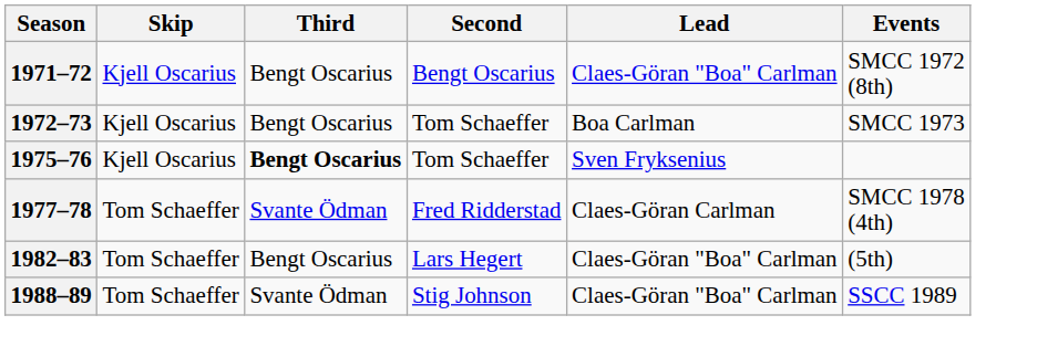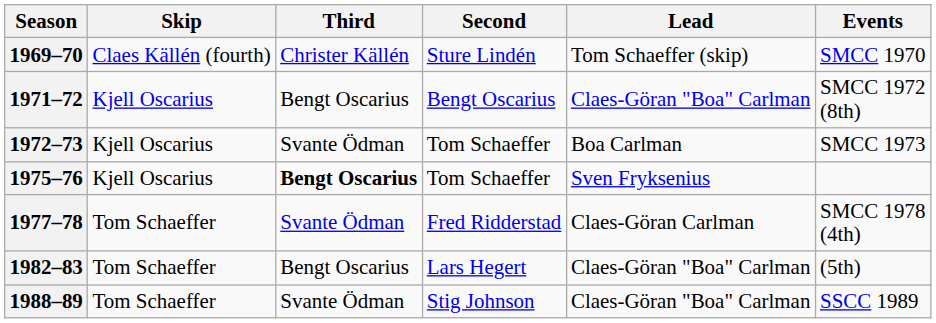+ row: 1969–70 | Claes Källén (fourth) | Christer Källén | Sture Lindén | Tom Schaeffer (skip) | SMCC 1970
1972–73 | Third: Bengt Oscarius -> Svante Ödman
